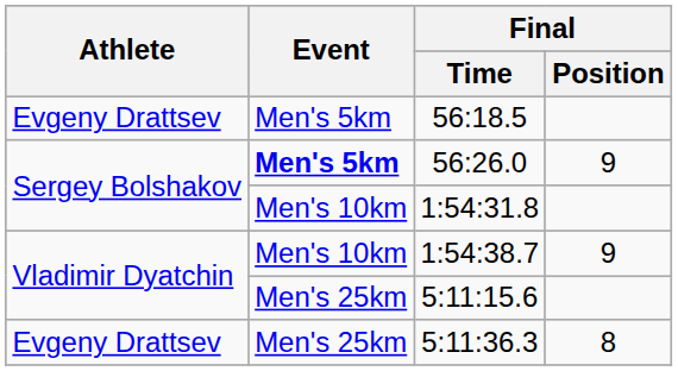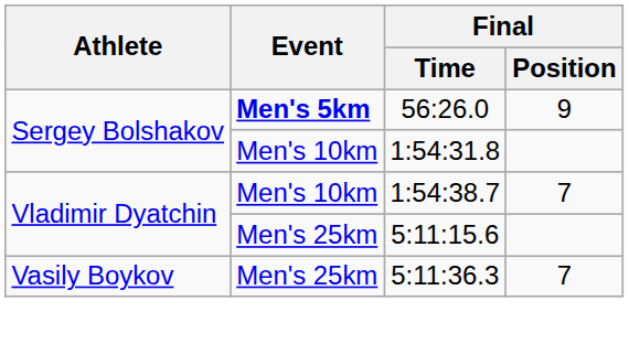- row: Evgeny Drattsev | Men's 5km | 56:18.5
1:54:38.7 | Final / Position: 9 -> 7
5:11:36.3 | Athlete: Evgeny Drattsev -> Vasily Boykov
5:11:36.3 | Final / Position: 8 -> 7
